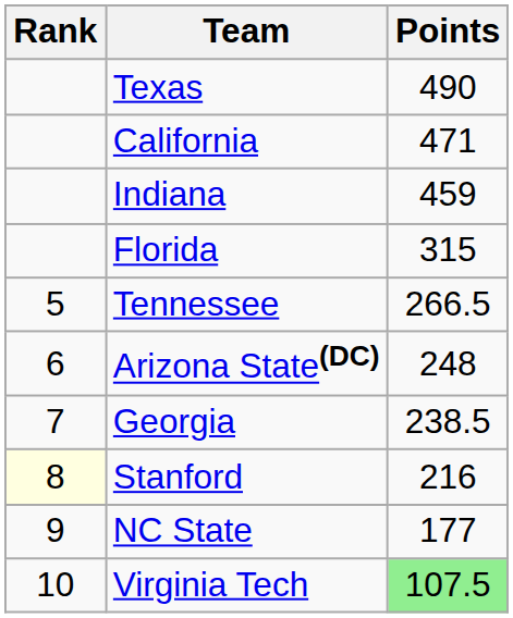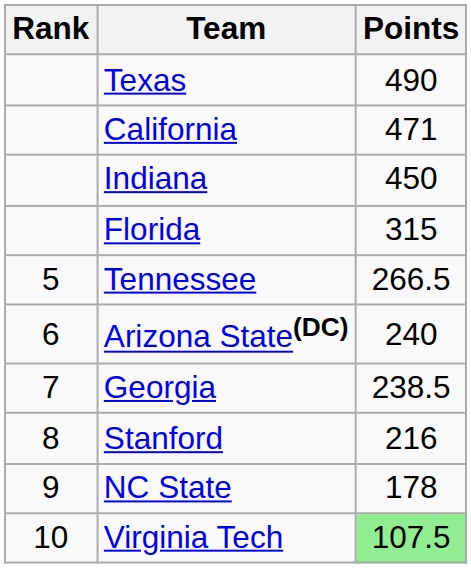Indiana | Points: 459 -> 450
Arizona State(DC) | Points: 248 -> 240
Stanford | Rank: lightyellow background -> no background
NC State | Points: 177 -> 178
